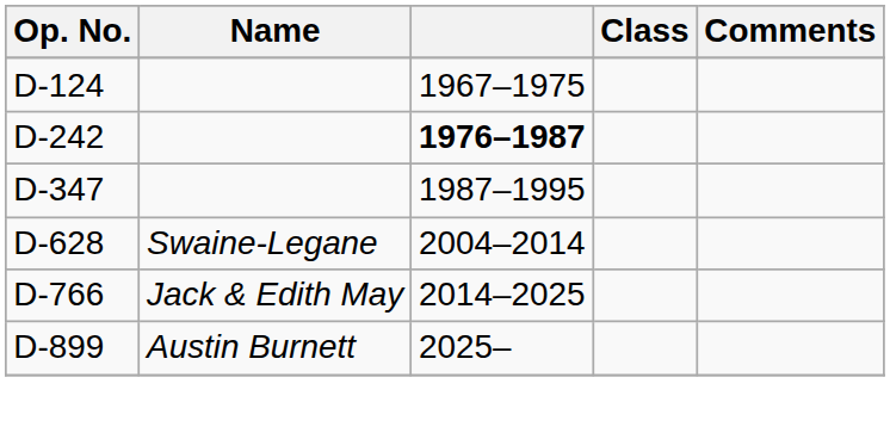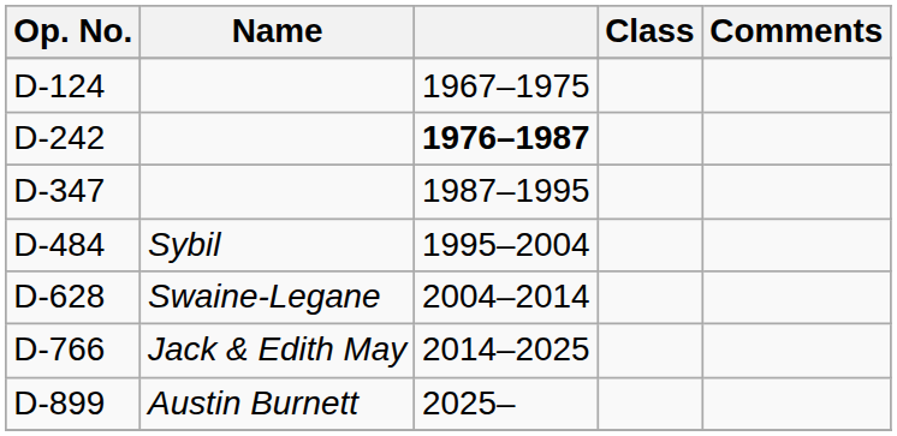+ row: D-484 | Sybil | 1995–2004
